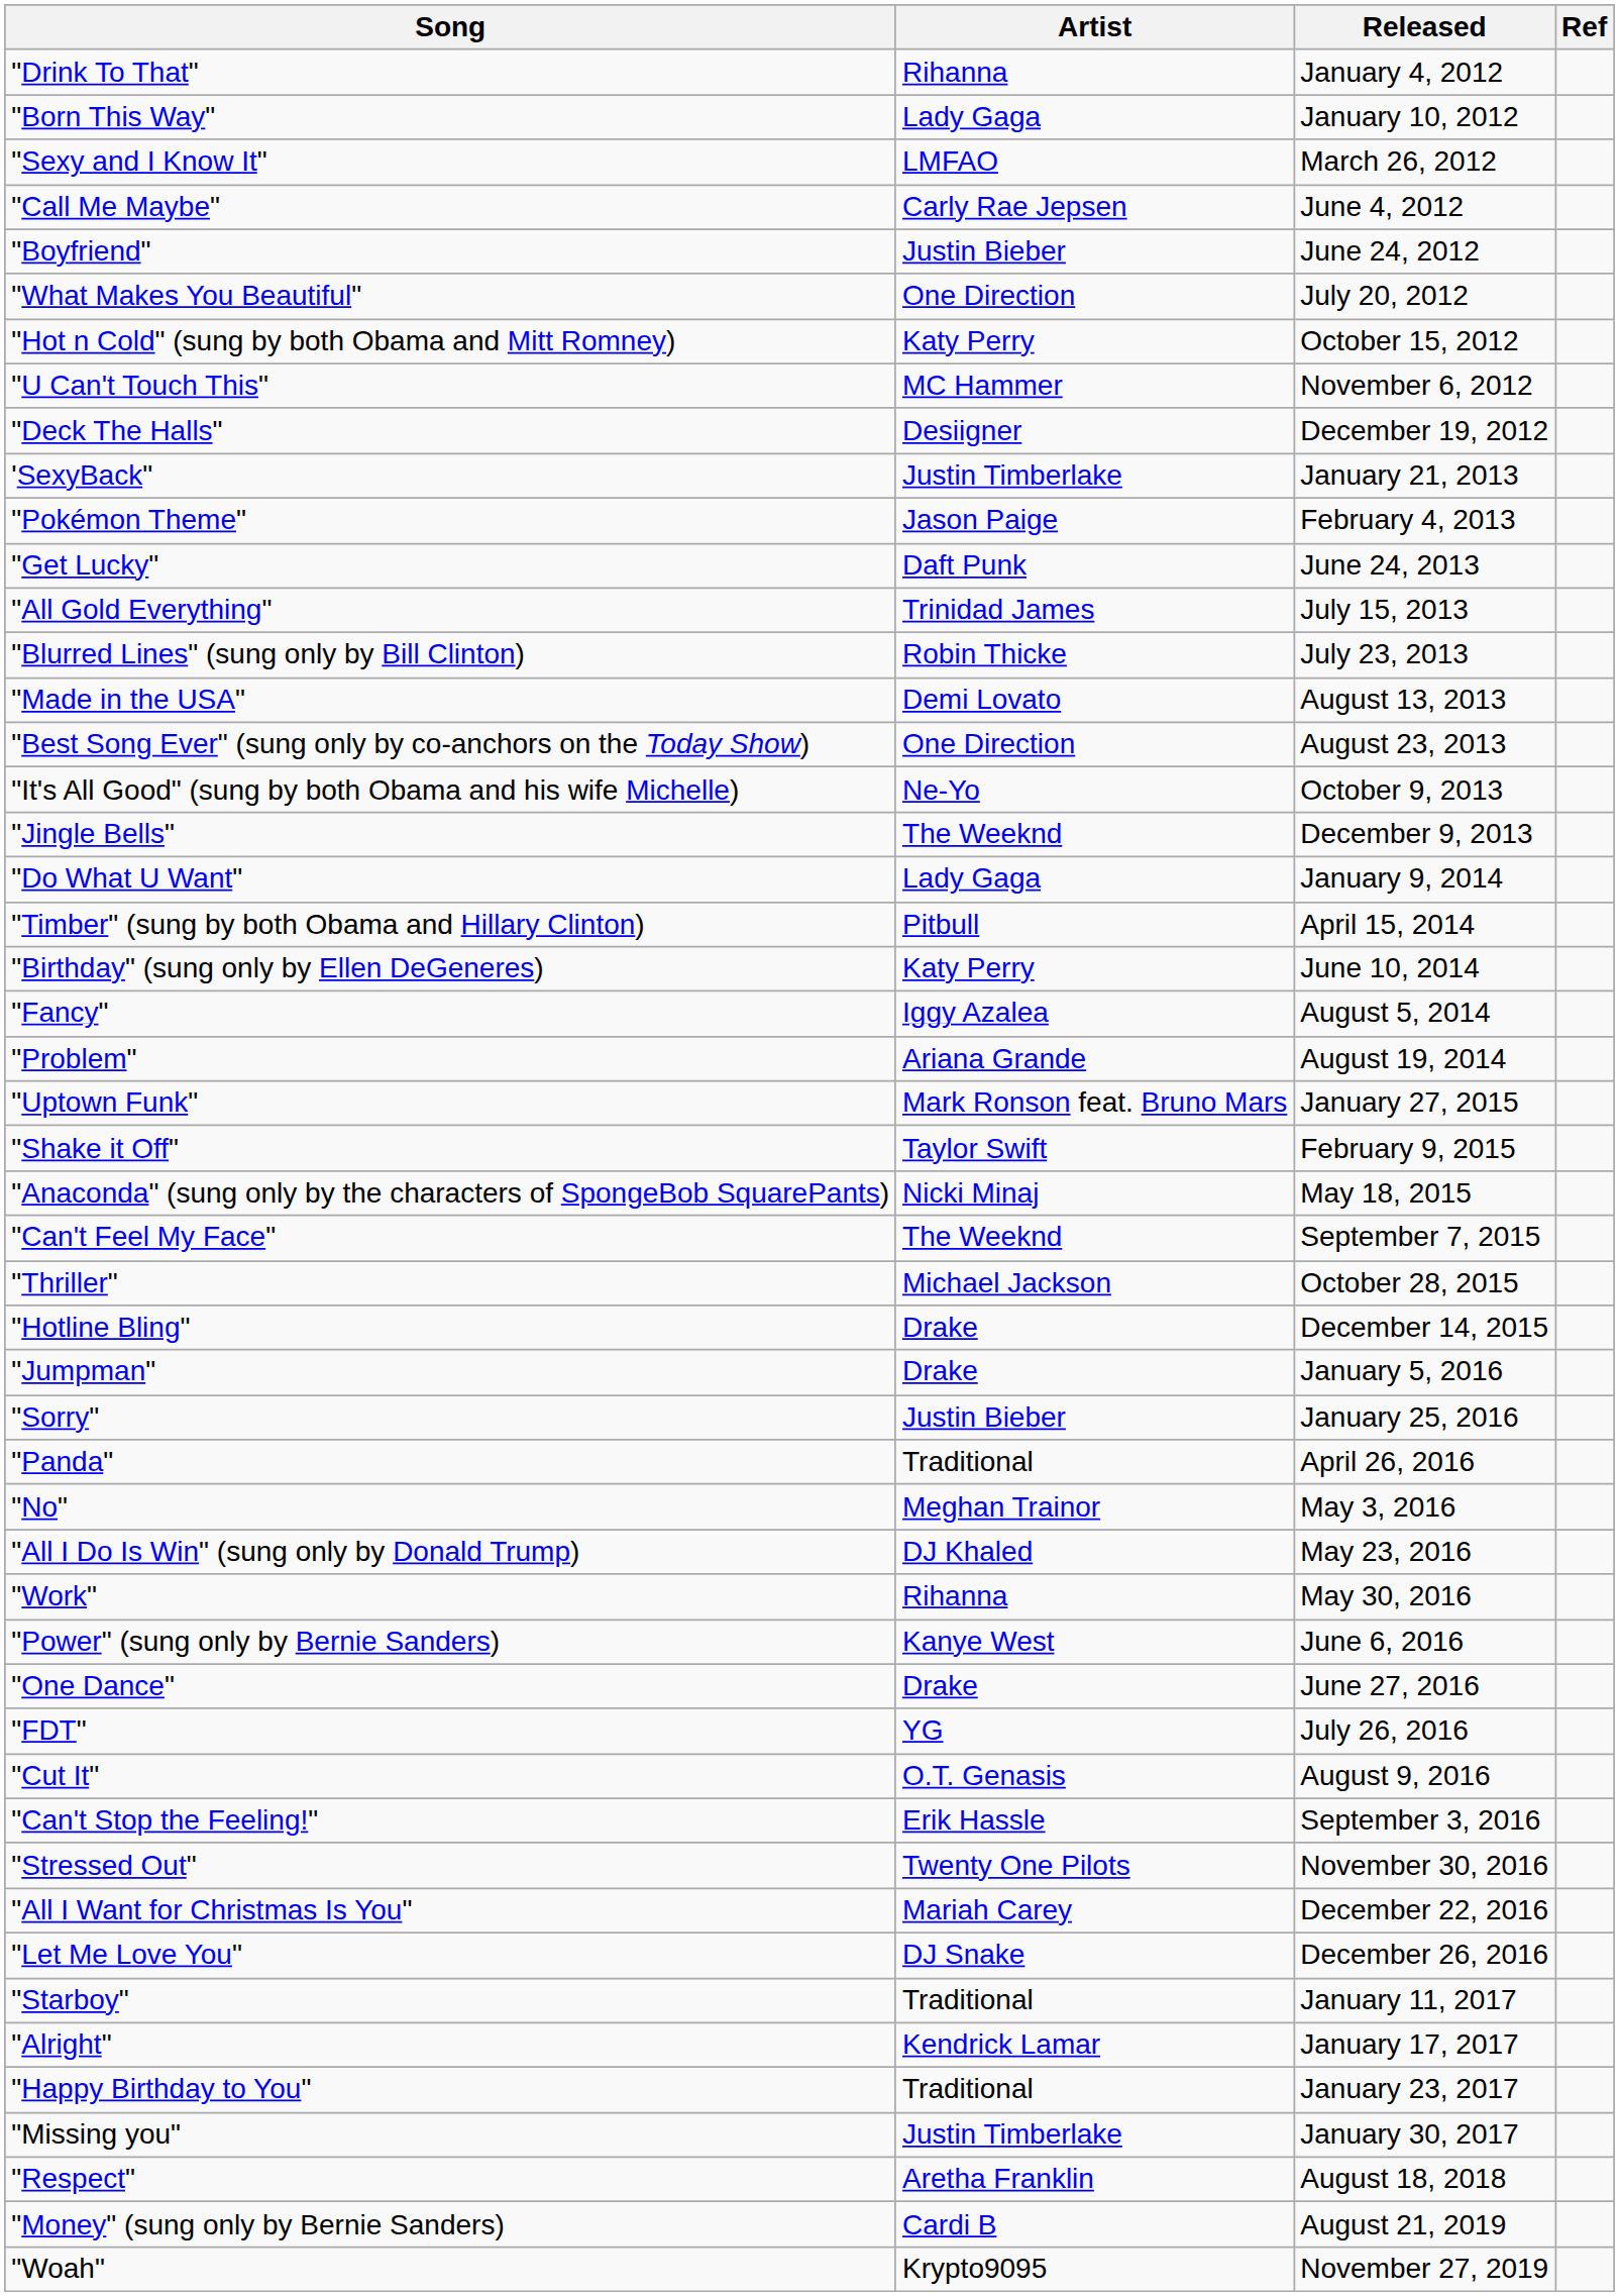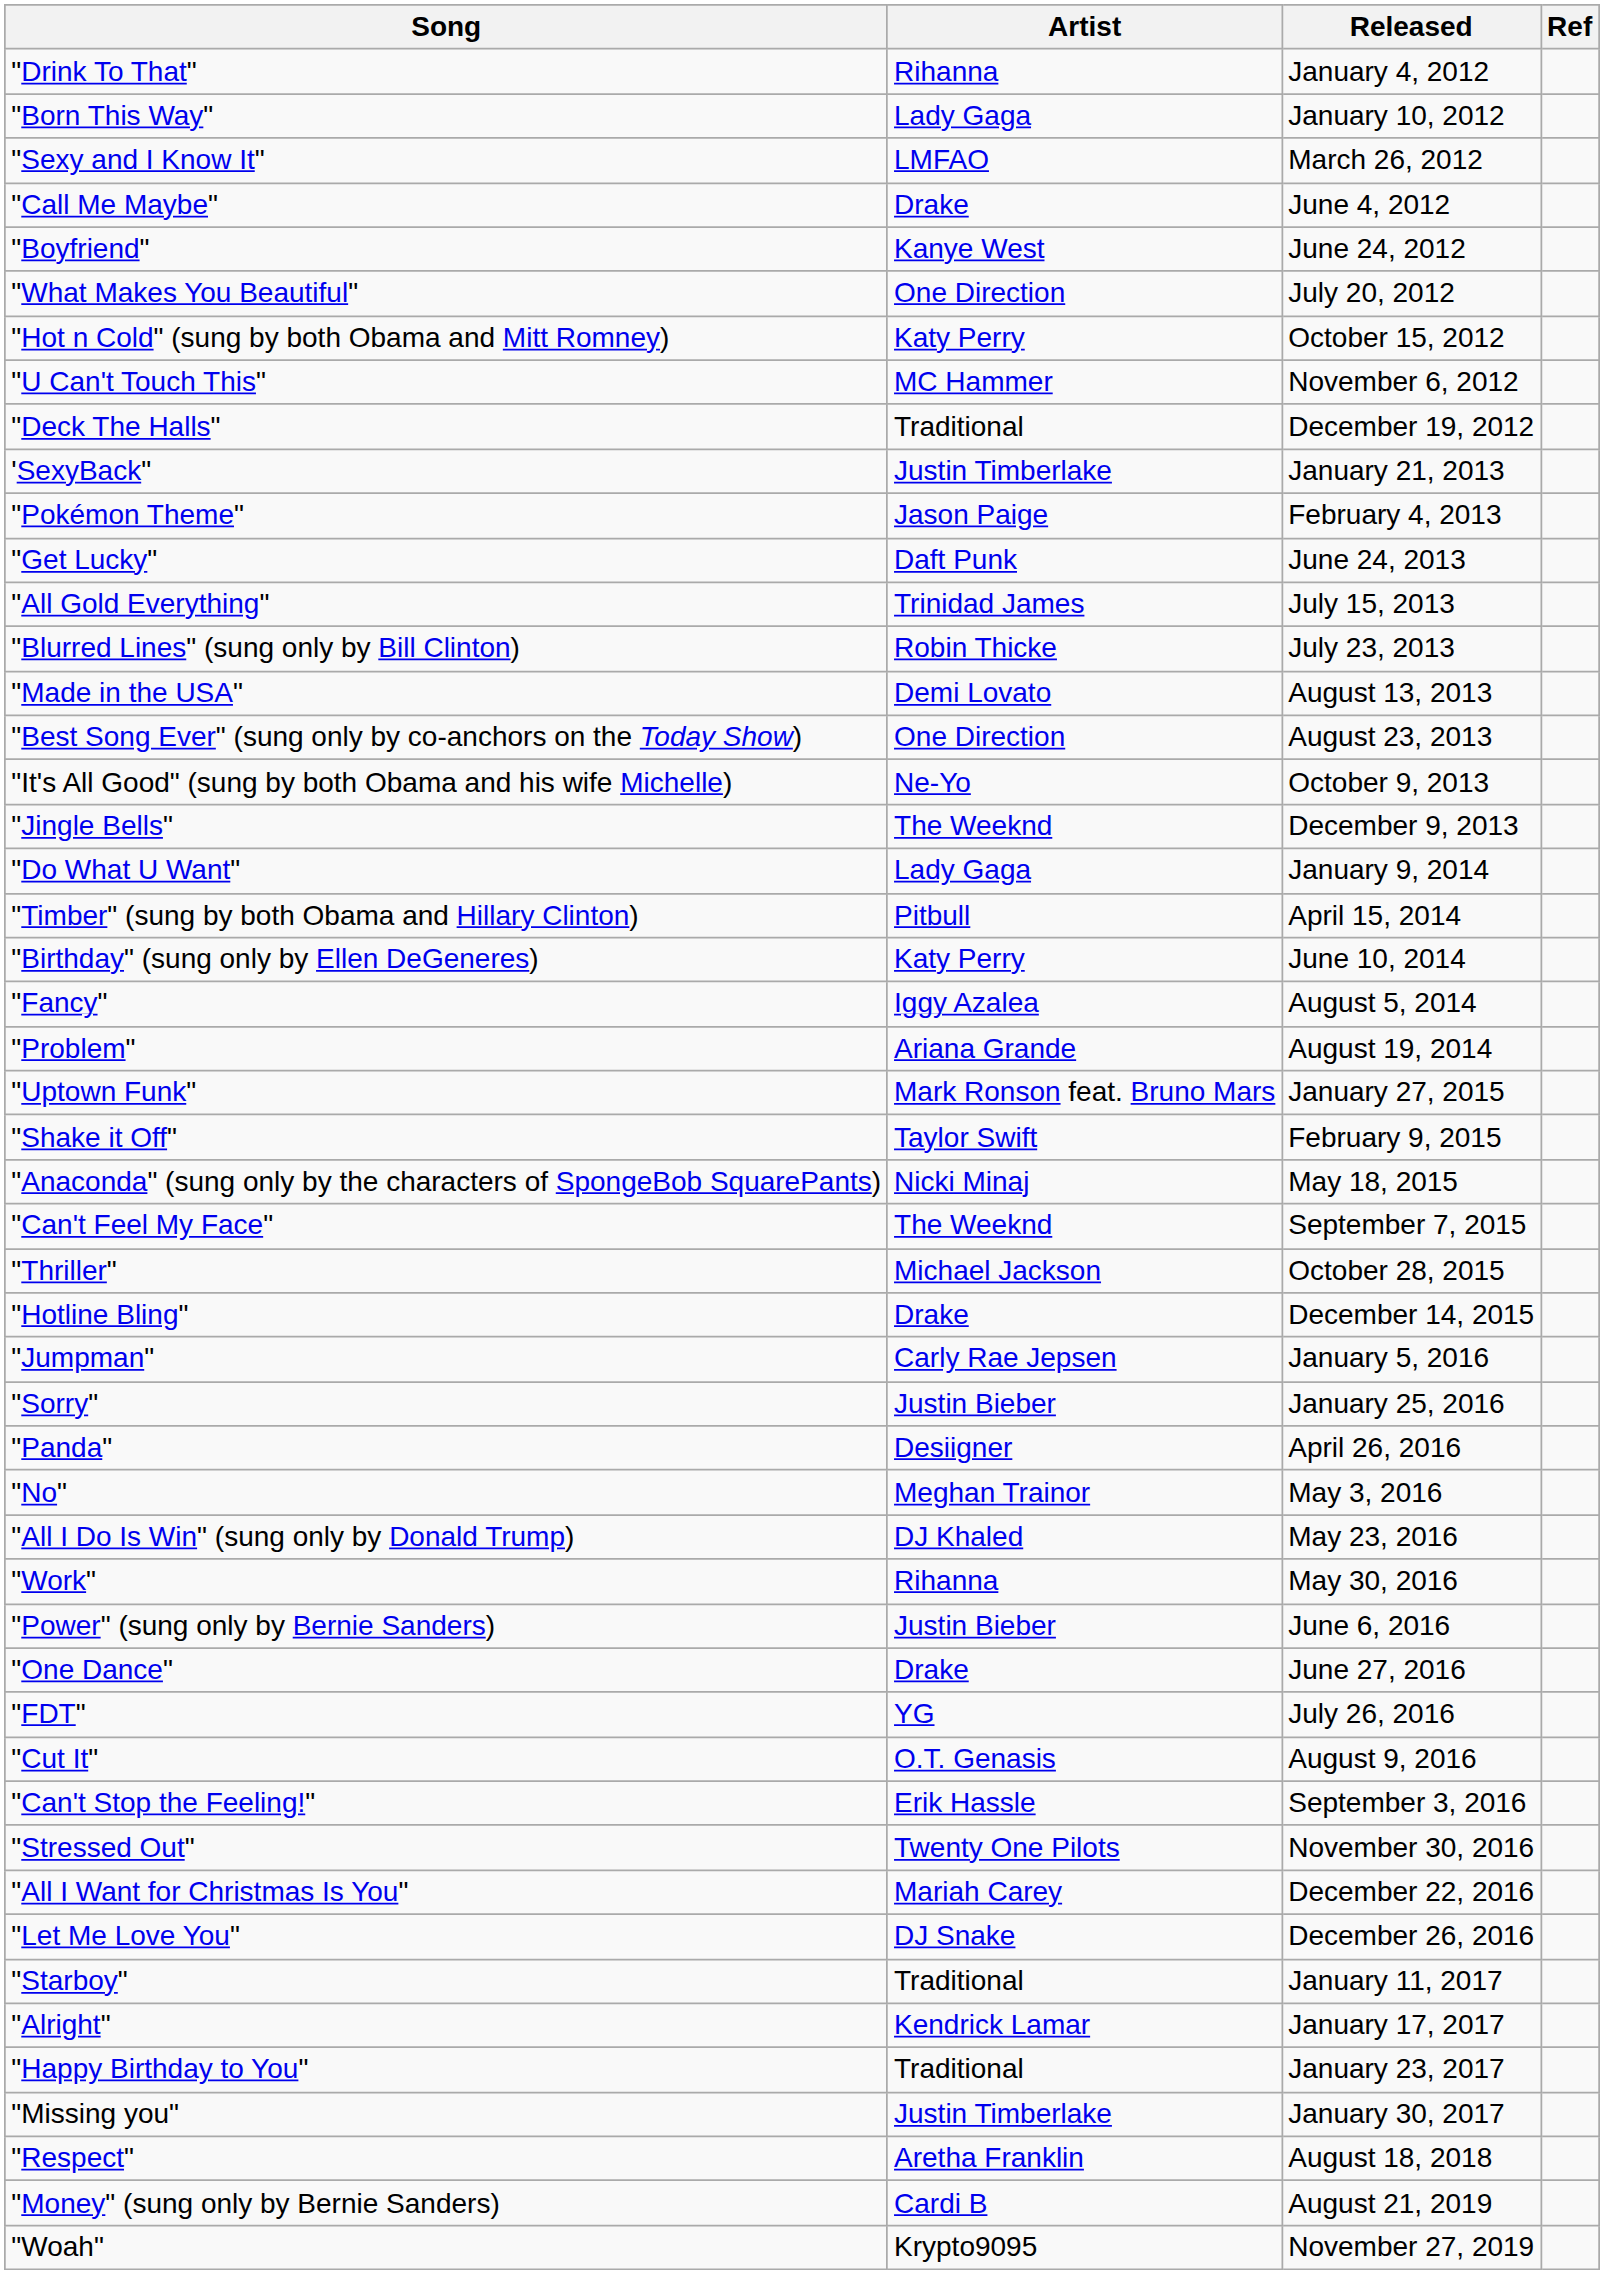"Call Me Maybe" | Artist: Carly Rae Jepsen -> Drake
"Boyfriend" | Artist: Justin Bieber -> Kanye West
"Deck The Halls" | Artist: Desiigner -> Traditional
"Jumpman" | Artist: Drake -> Carly Rae Jepsen
"Panda" | Artist: Traditional -> Desiigner
"Power" (sung only by Bernie Sanders) | Artist: Kanye West -> Justin Bieber
